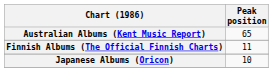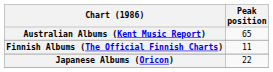Japanese Albums (Oricon) | Peak position: 10 -> 22
